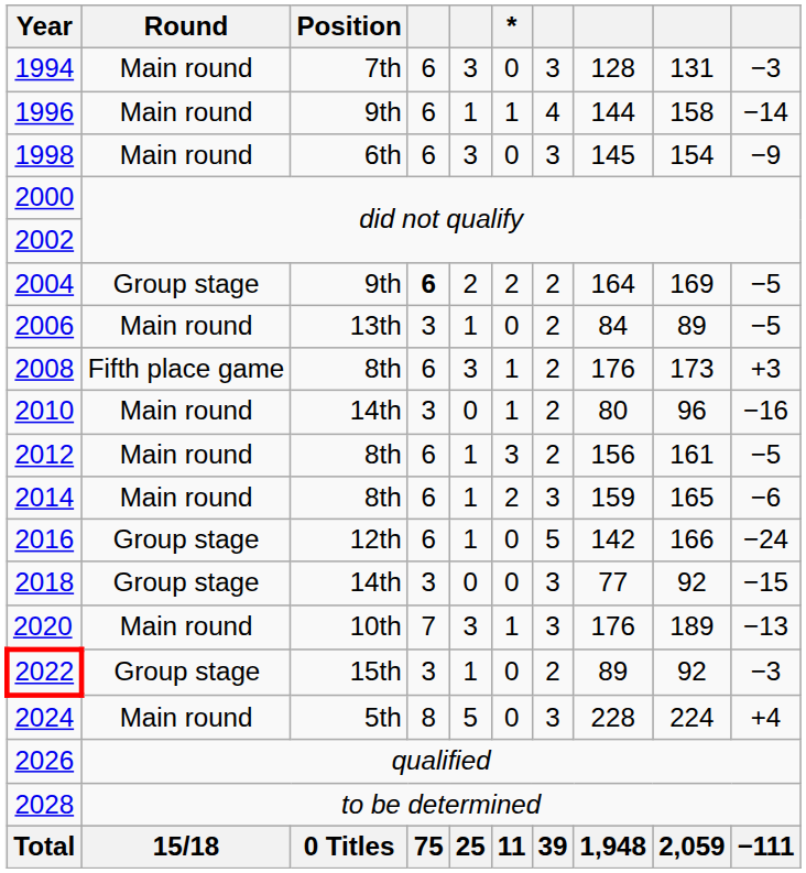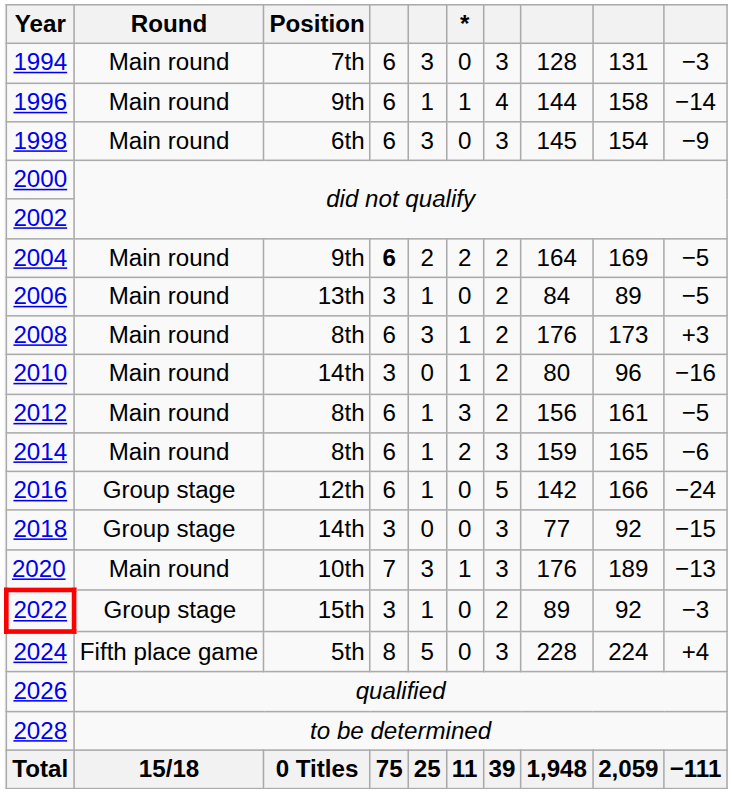2004 | Round: Group stage -> Main round
2008 | Round: Fifth place game -> Main round
2024 | Round: Main round -> Fifth place game
